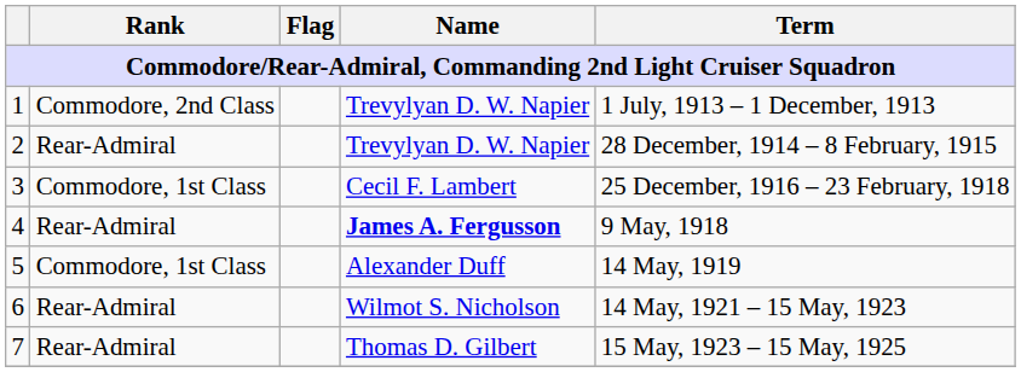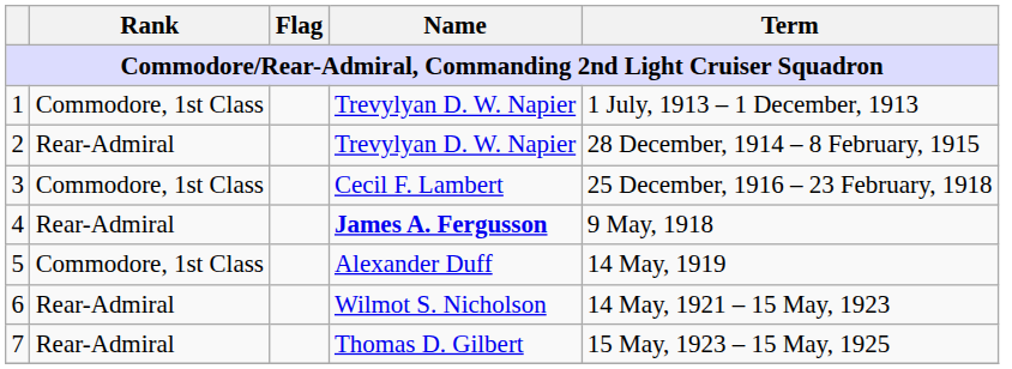1 | Rank: Commodore, 2nd Class -> Commodore, 1st Class
